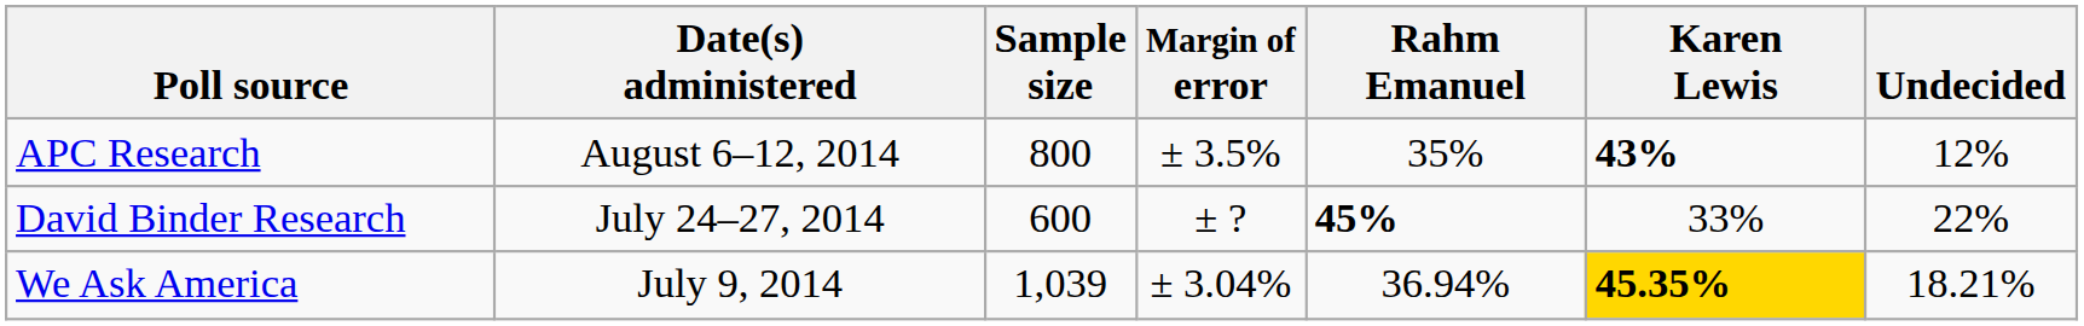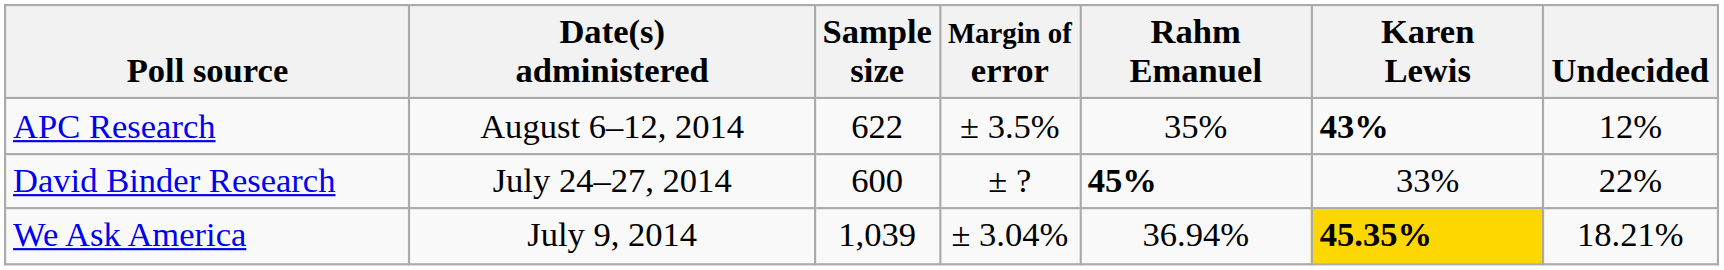APC Research | Sample size: 800 -> 622
